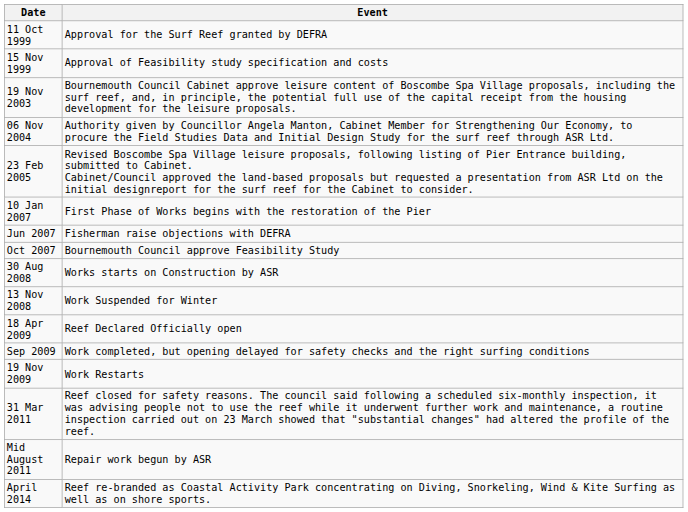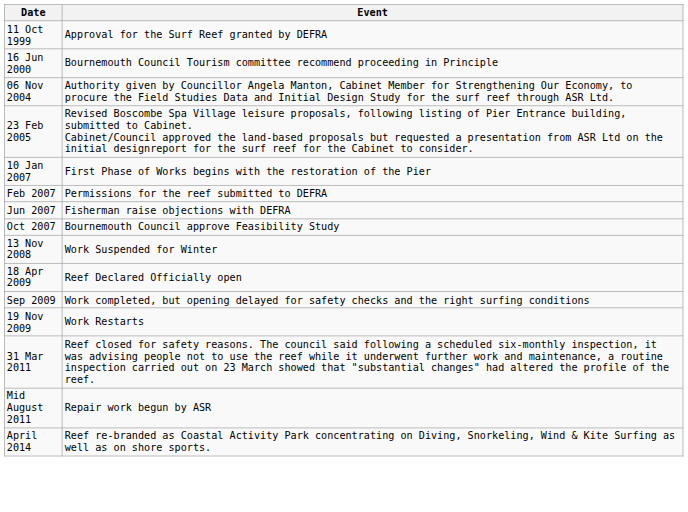- row: 15 Nov 1999 | Approval of Feasibility study specification and costs
+ row: 16 Jun 2000 | Bournemouth Council Tourism committee recommend proceeding in Principle
- row: 19 Nov 2003 | Bournemouth Council Cabinet approve leisure content of Boscombe Spa Village proposals, including the surf reef, and, in principle, the potential full use of the capital receipt from the housing development for the leisure proposals.
+ row: Feb 2007 | Permissions for the reef submitted to DEFRA
- row: 30 Aug 2008 | Works starts on Construction by ASR
